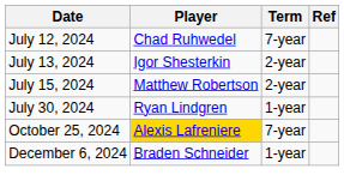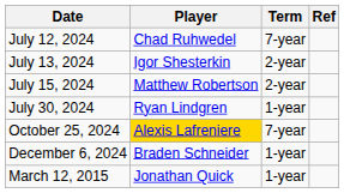+ row: March 12, 2015 | Jonathan Quick | 1-year
